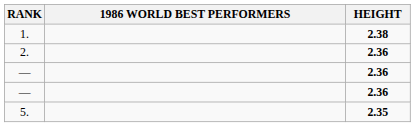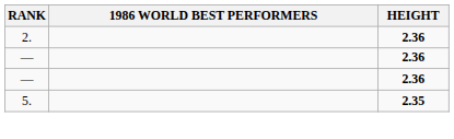- row: 1. | 2.38
